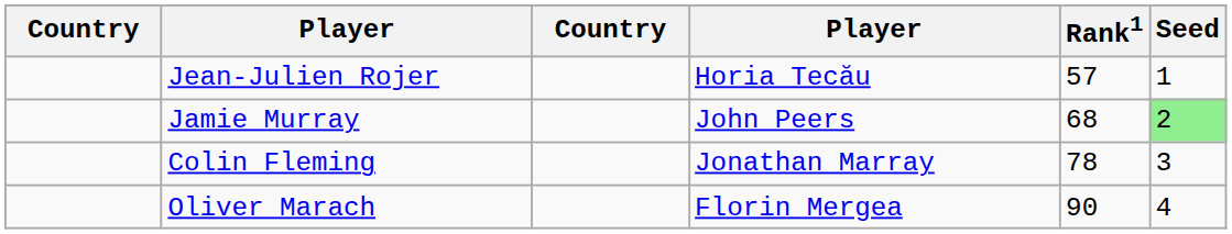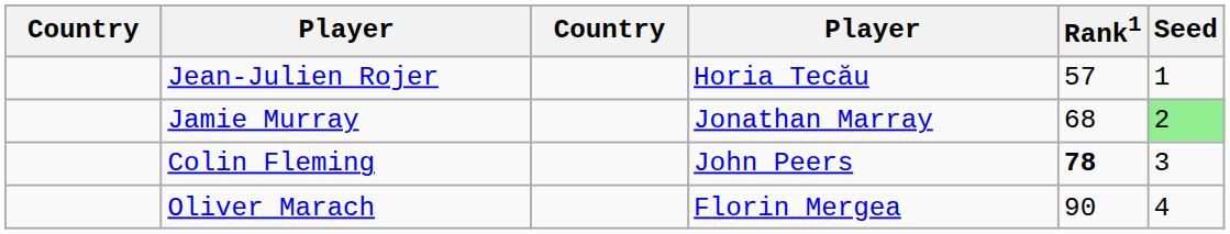Jamie Murray | column 4: John Peers -> Jonathan Marray
Colin Fleming | column 4: Jonathan Marray -> John Peers
Colin Fleming | Rank1: normal -> bold
